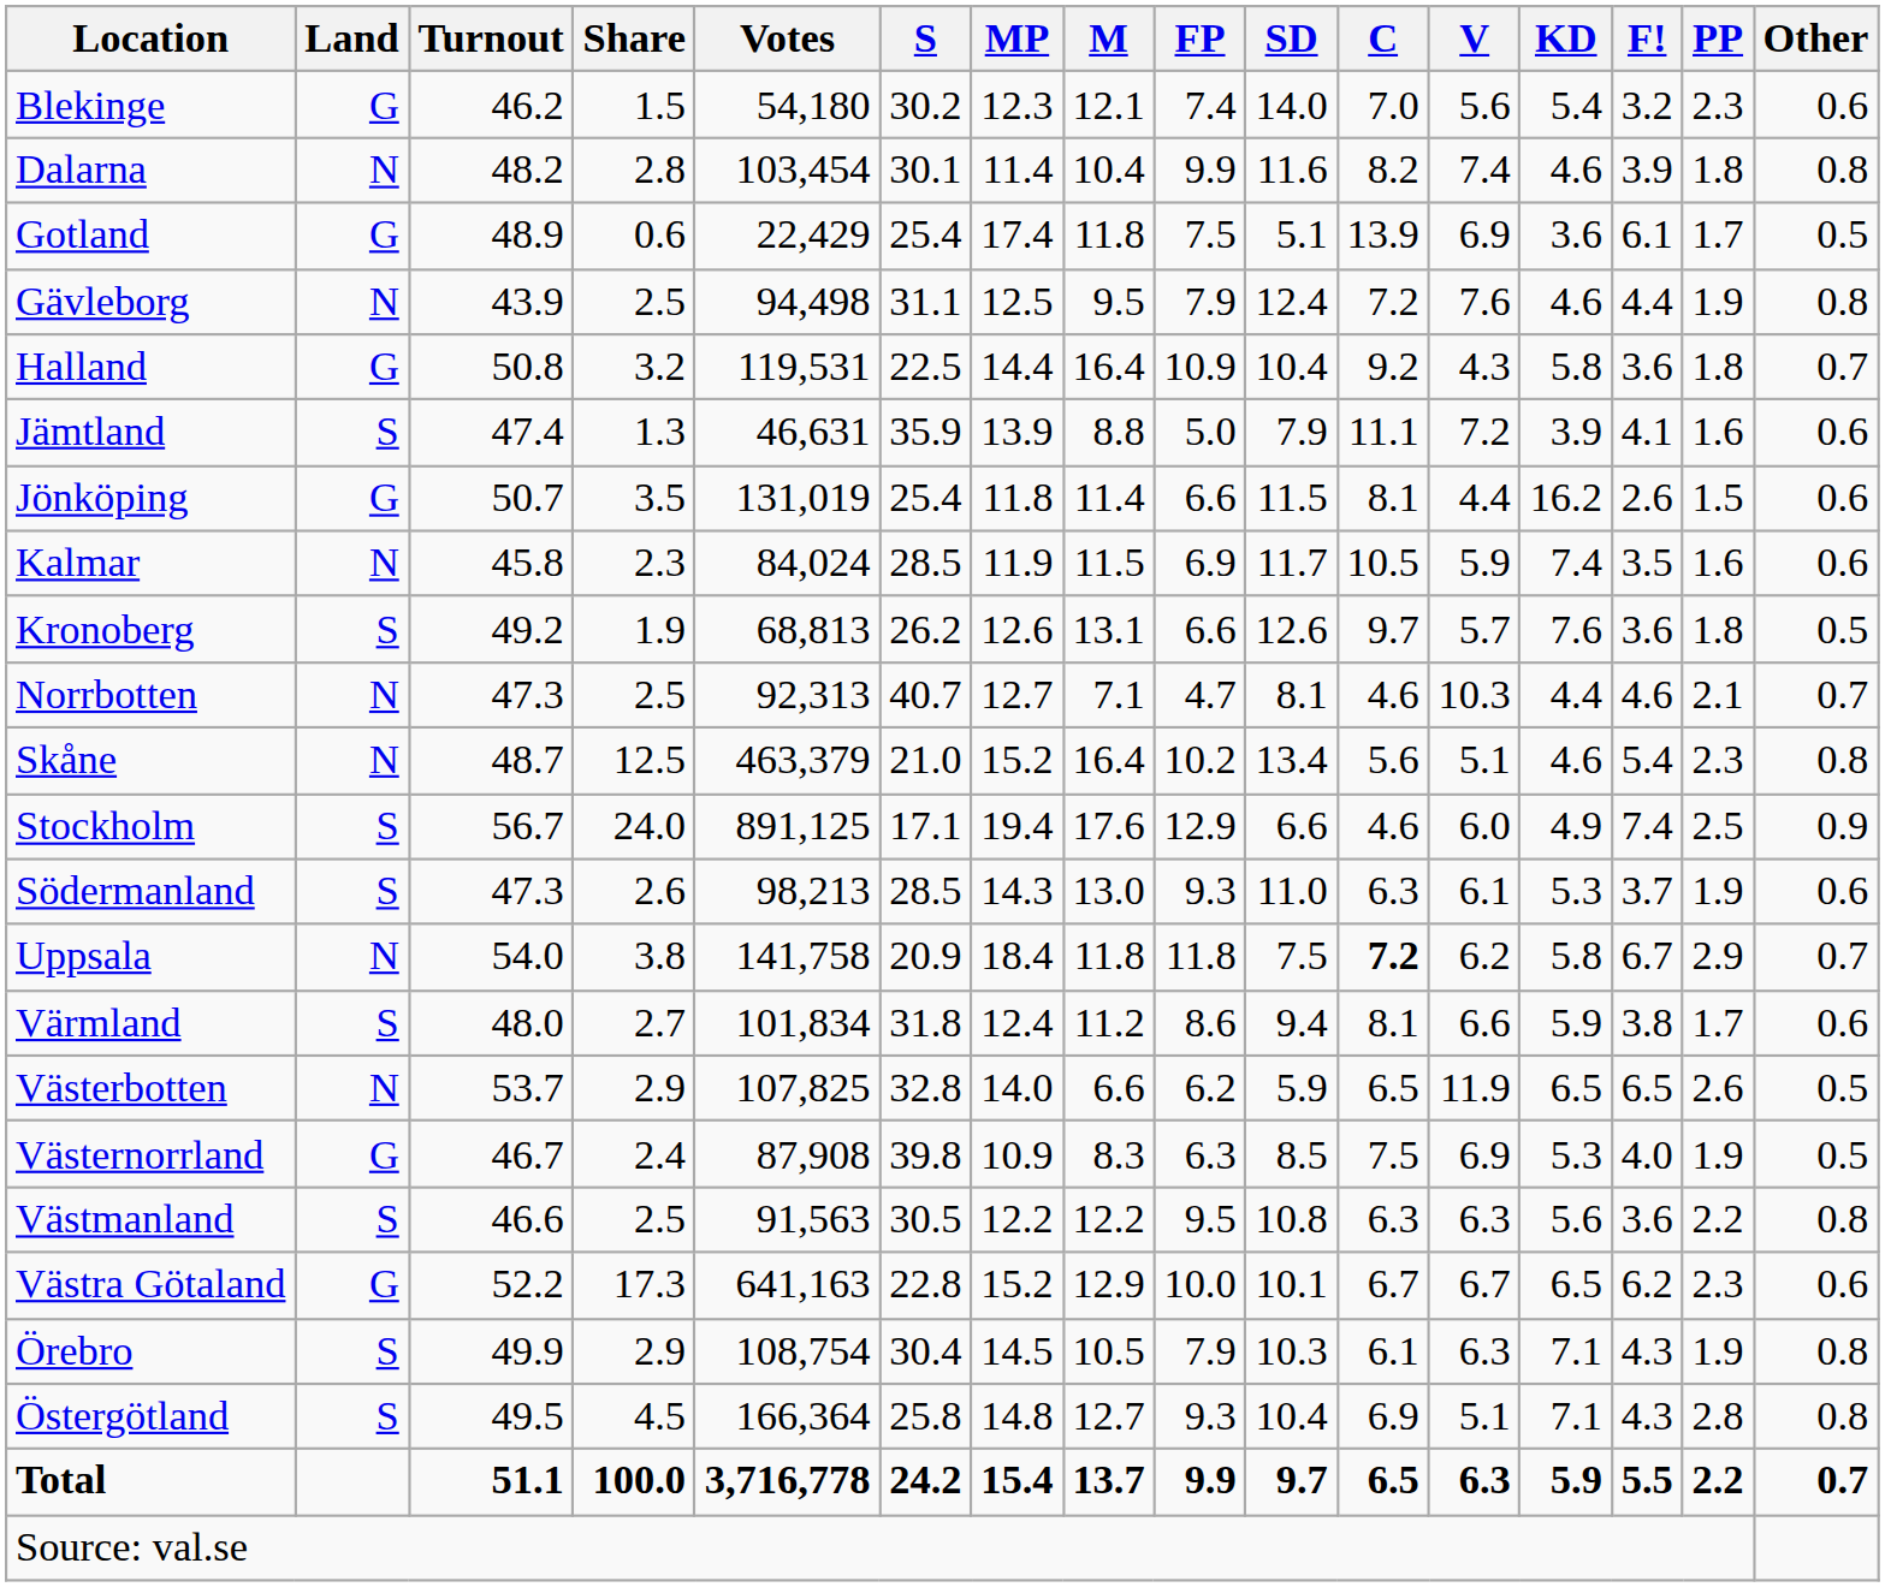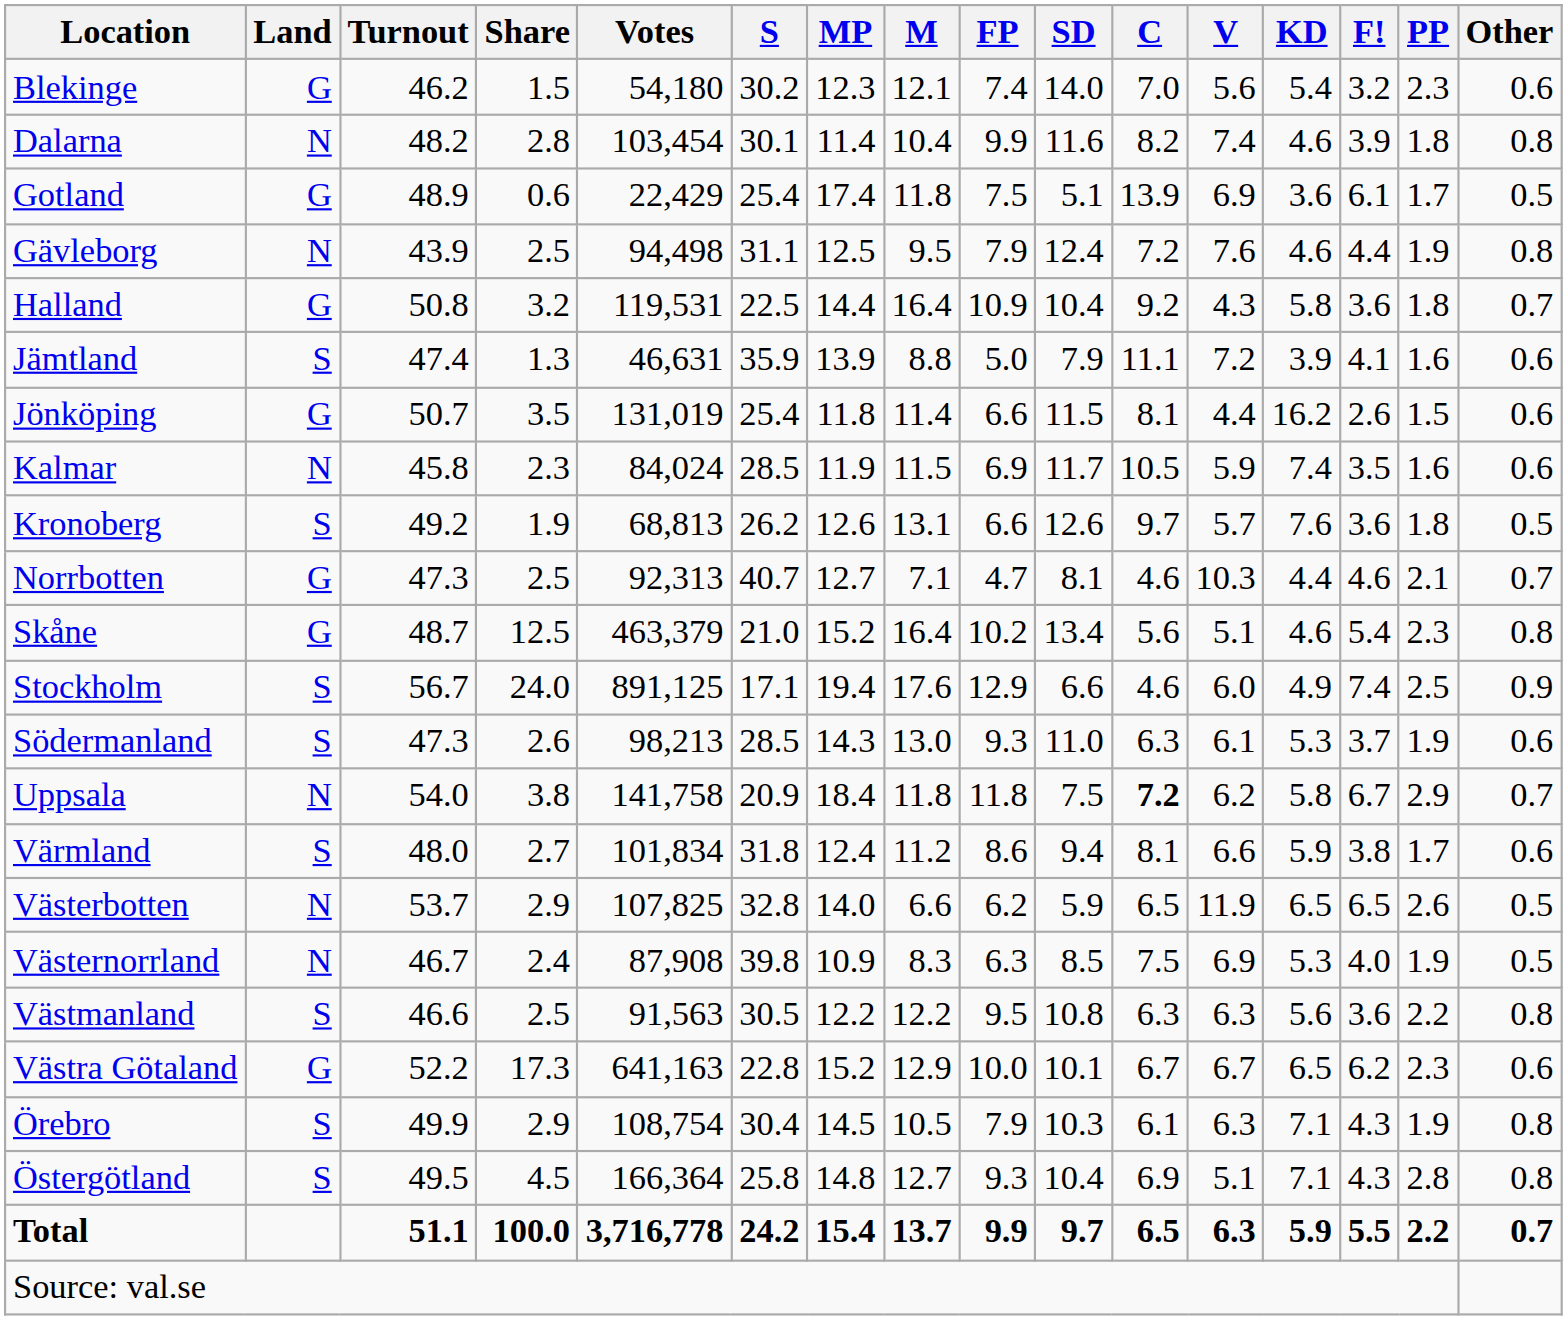Norrbotten | Land: N -> G
Skåne | Land: N -> G
Västernorrland | Land: G -> N
